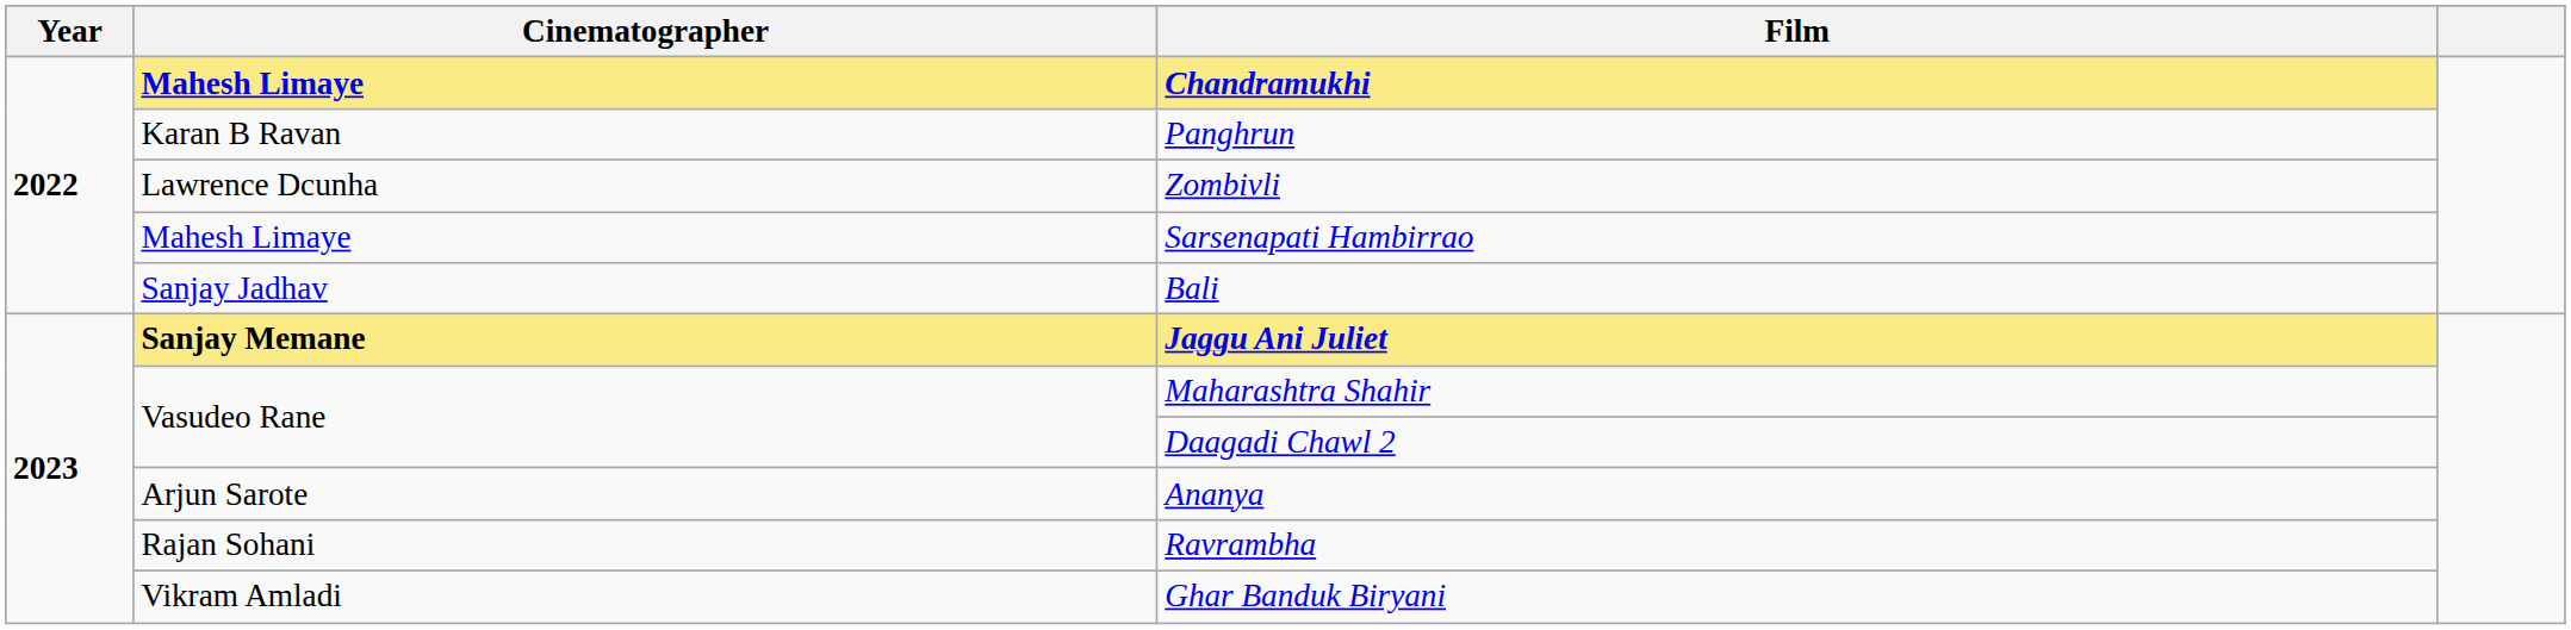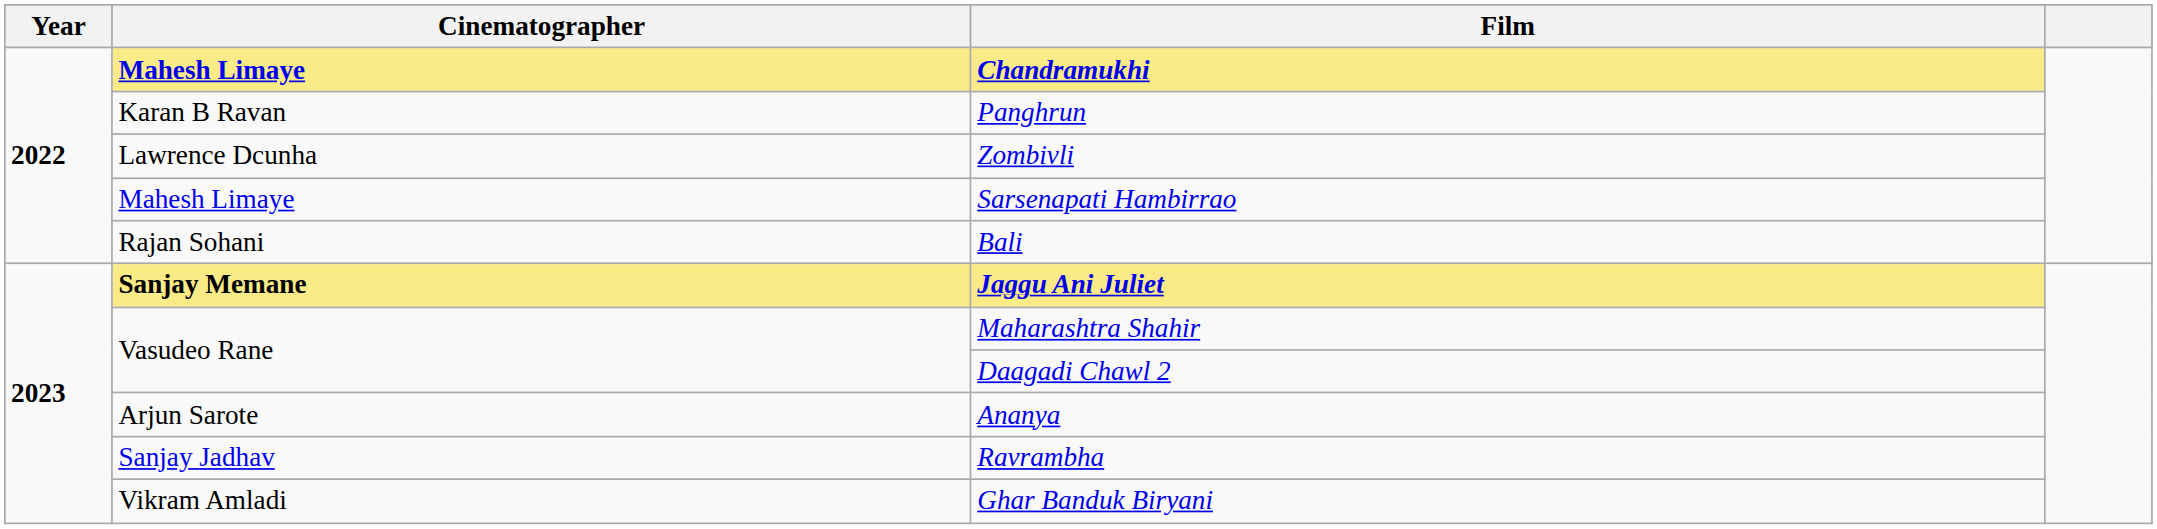Bali | Cinematographer: Sanjay Jadhav -> Rajan Sohani
Ravrambha | Cinematographer: Rajan Sohani -> Sanjay Jadhav
